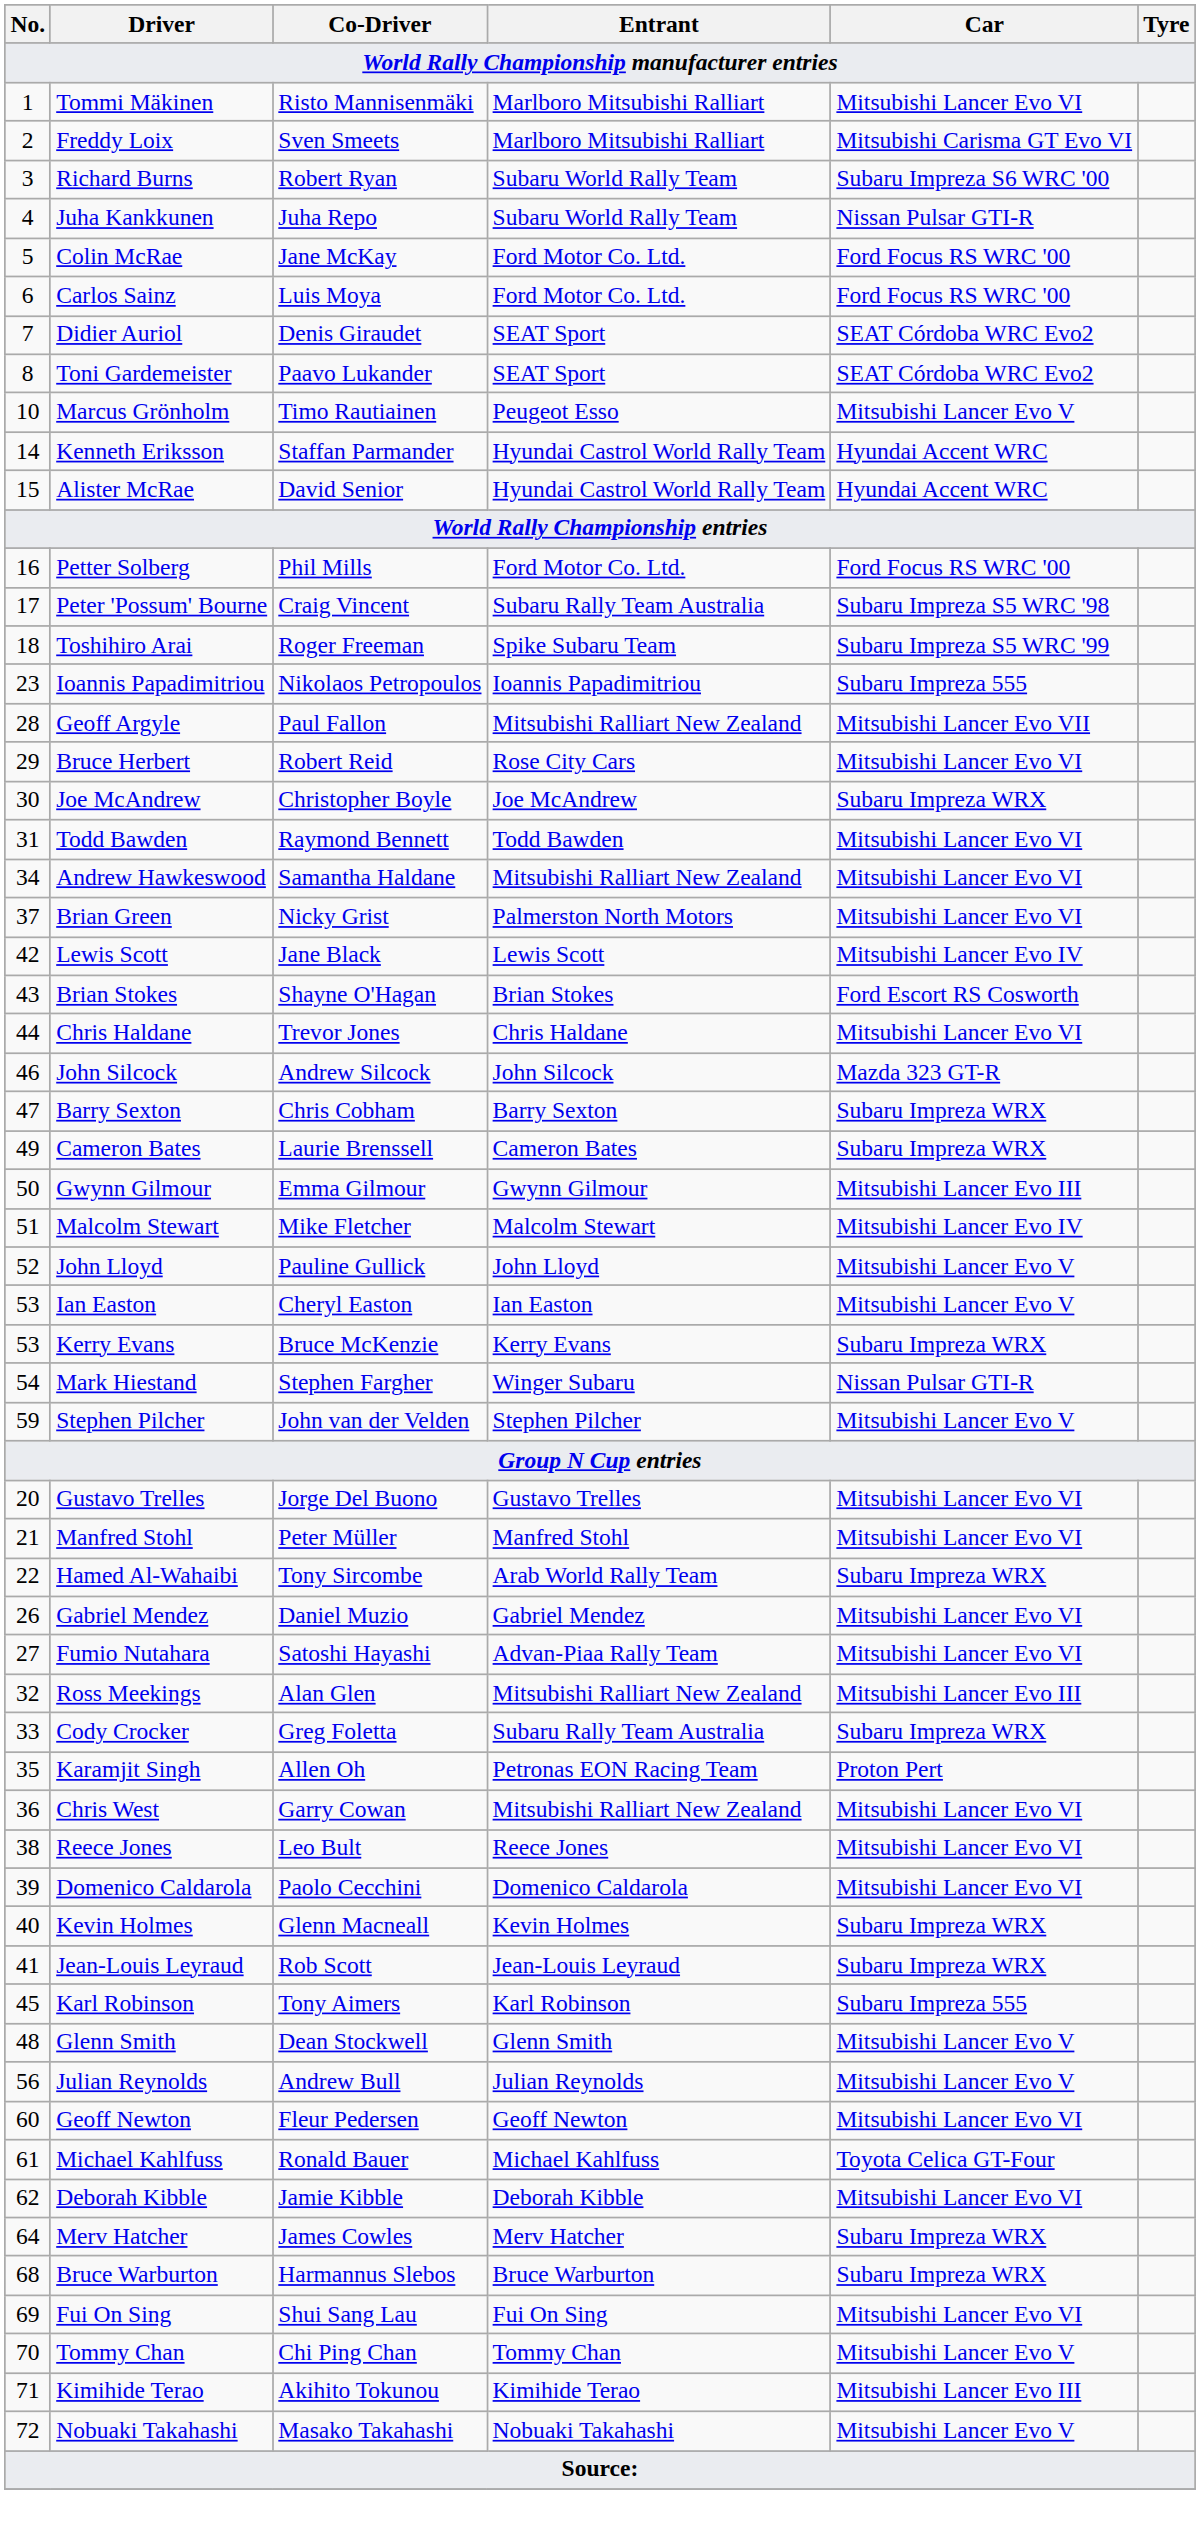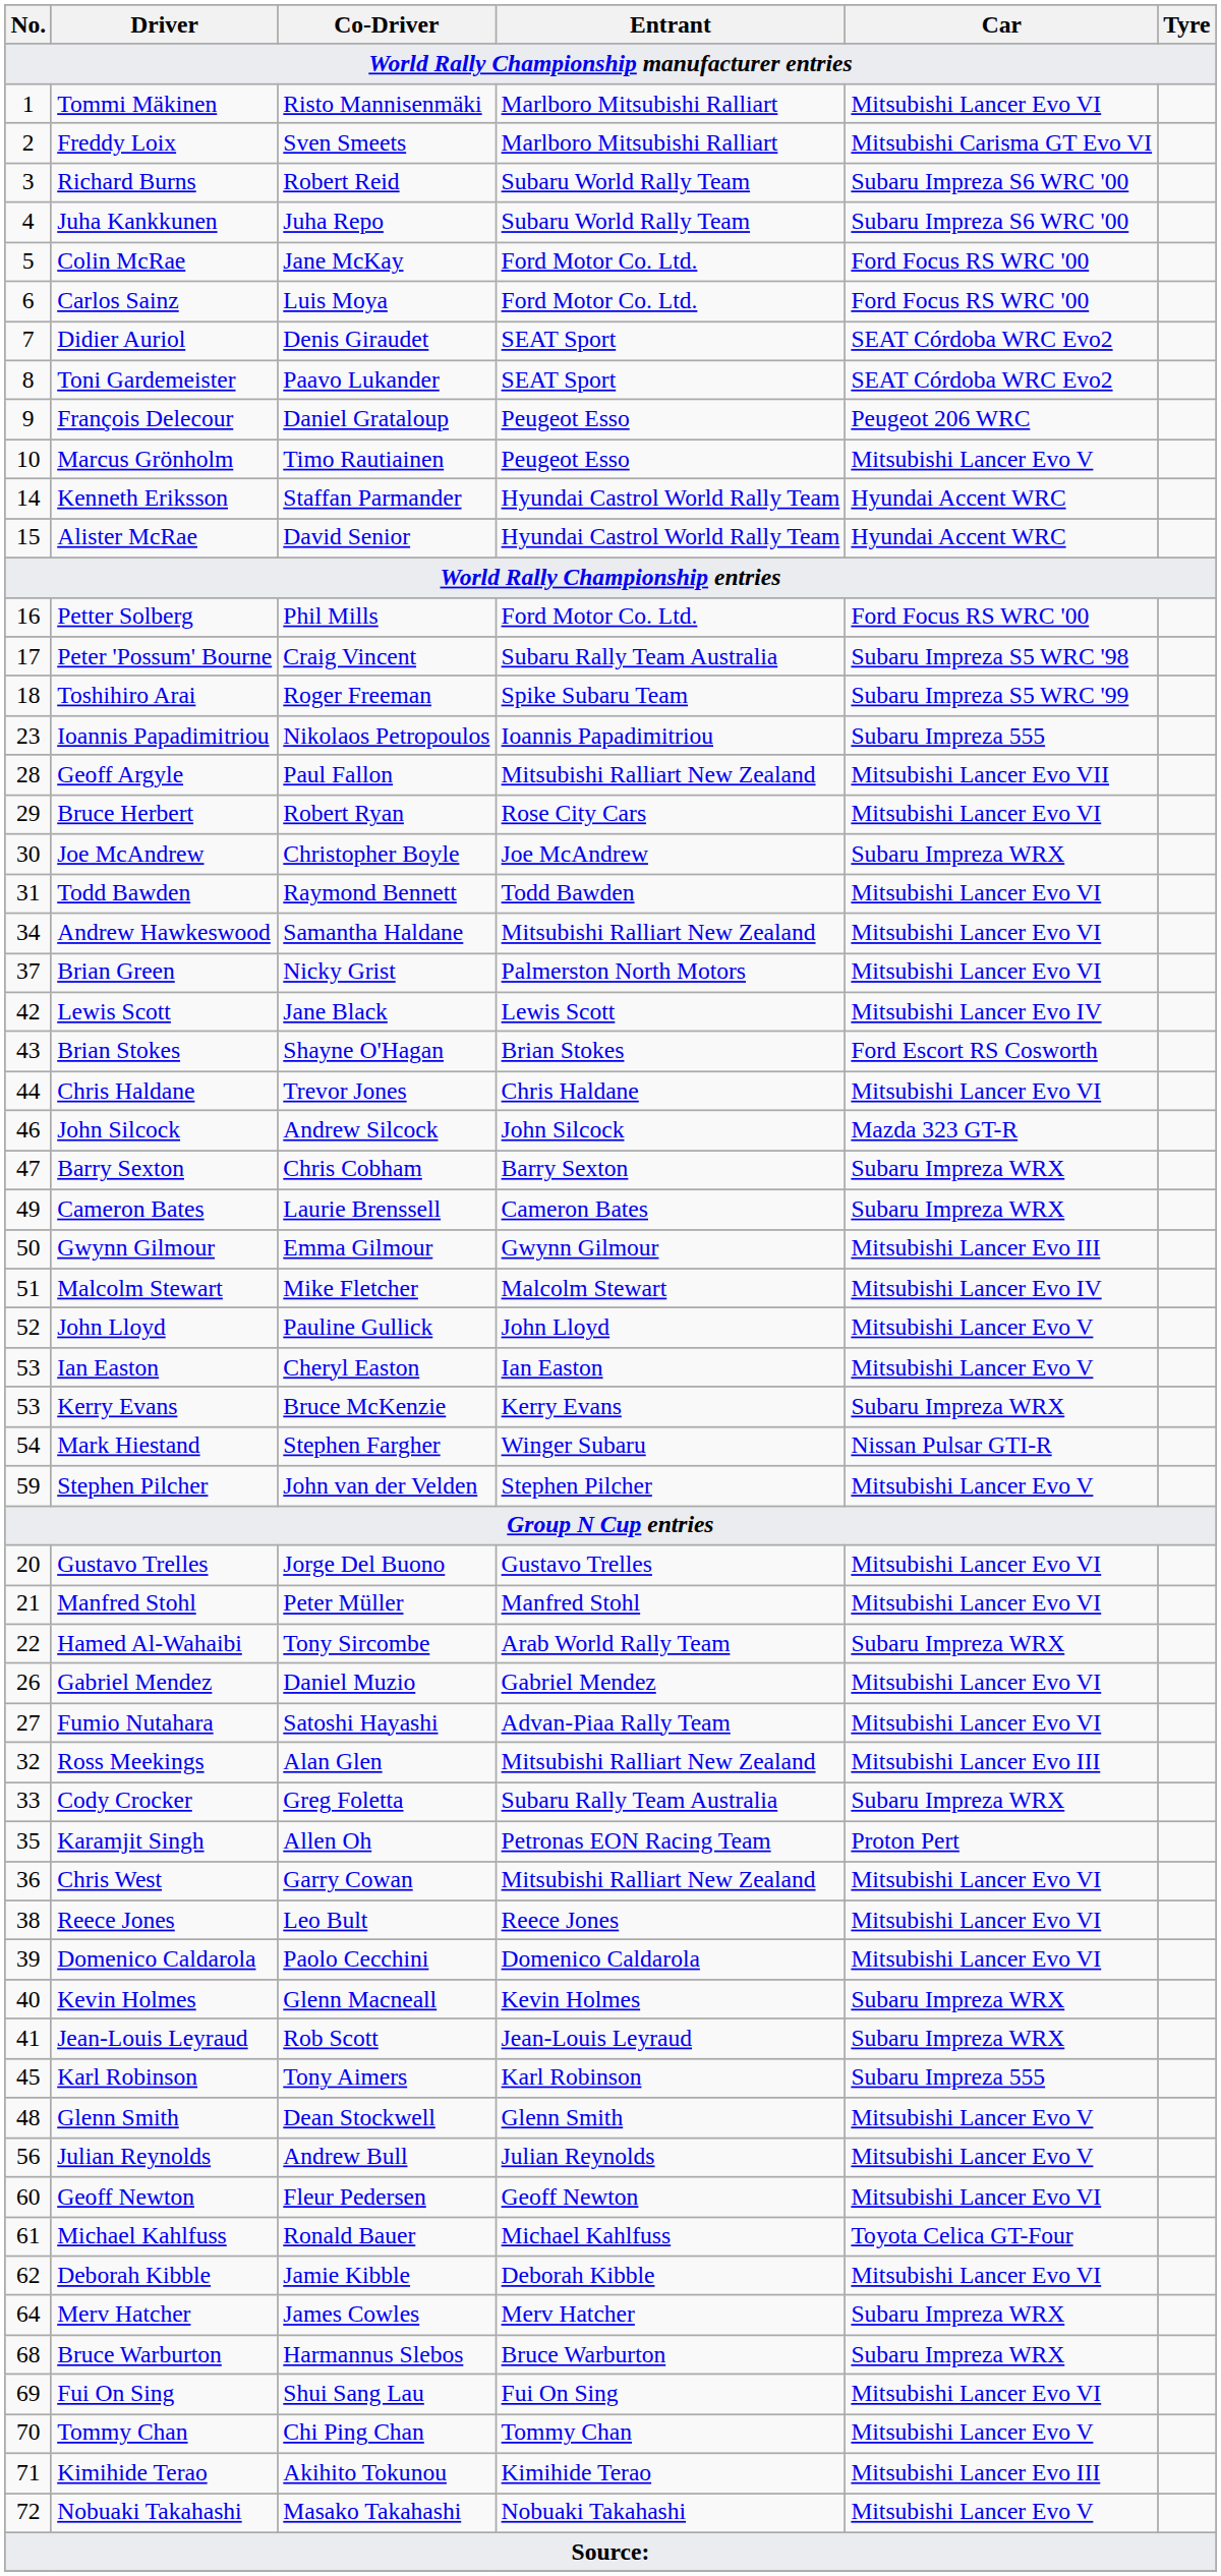Richard Burns | Co-Driver: Robert Ryan -> Robert Reid
Juha Kankkunen | Car: Nissan Pulsar GTI-R -> Subaru Impreza S6 WRC '00
+ row: 9 | François Delecour | Daniel Grataloup | Peugeot Esso | Peugeot 206 WRC
Bruce Herbert | Co-Driver: Robert Reid -> Robert Ryan
